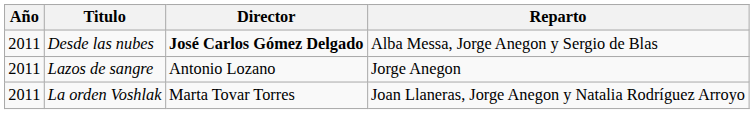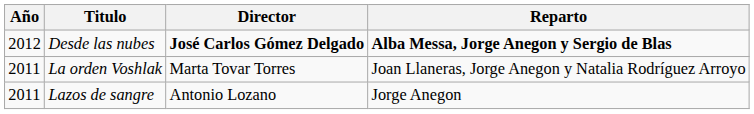Desde las nubes | Año: 2011 -> 2012
Desde las nubes | Reparto: normal -> bold
rows swapped: La orden Voshlak <-> Lazos de sangre
